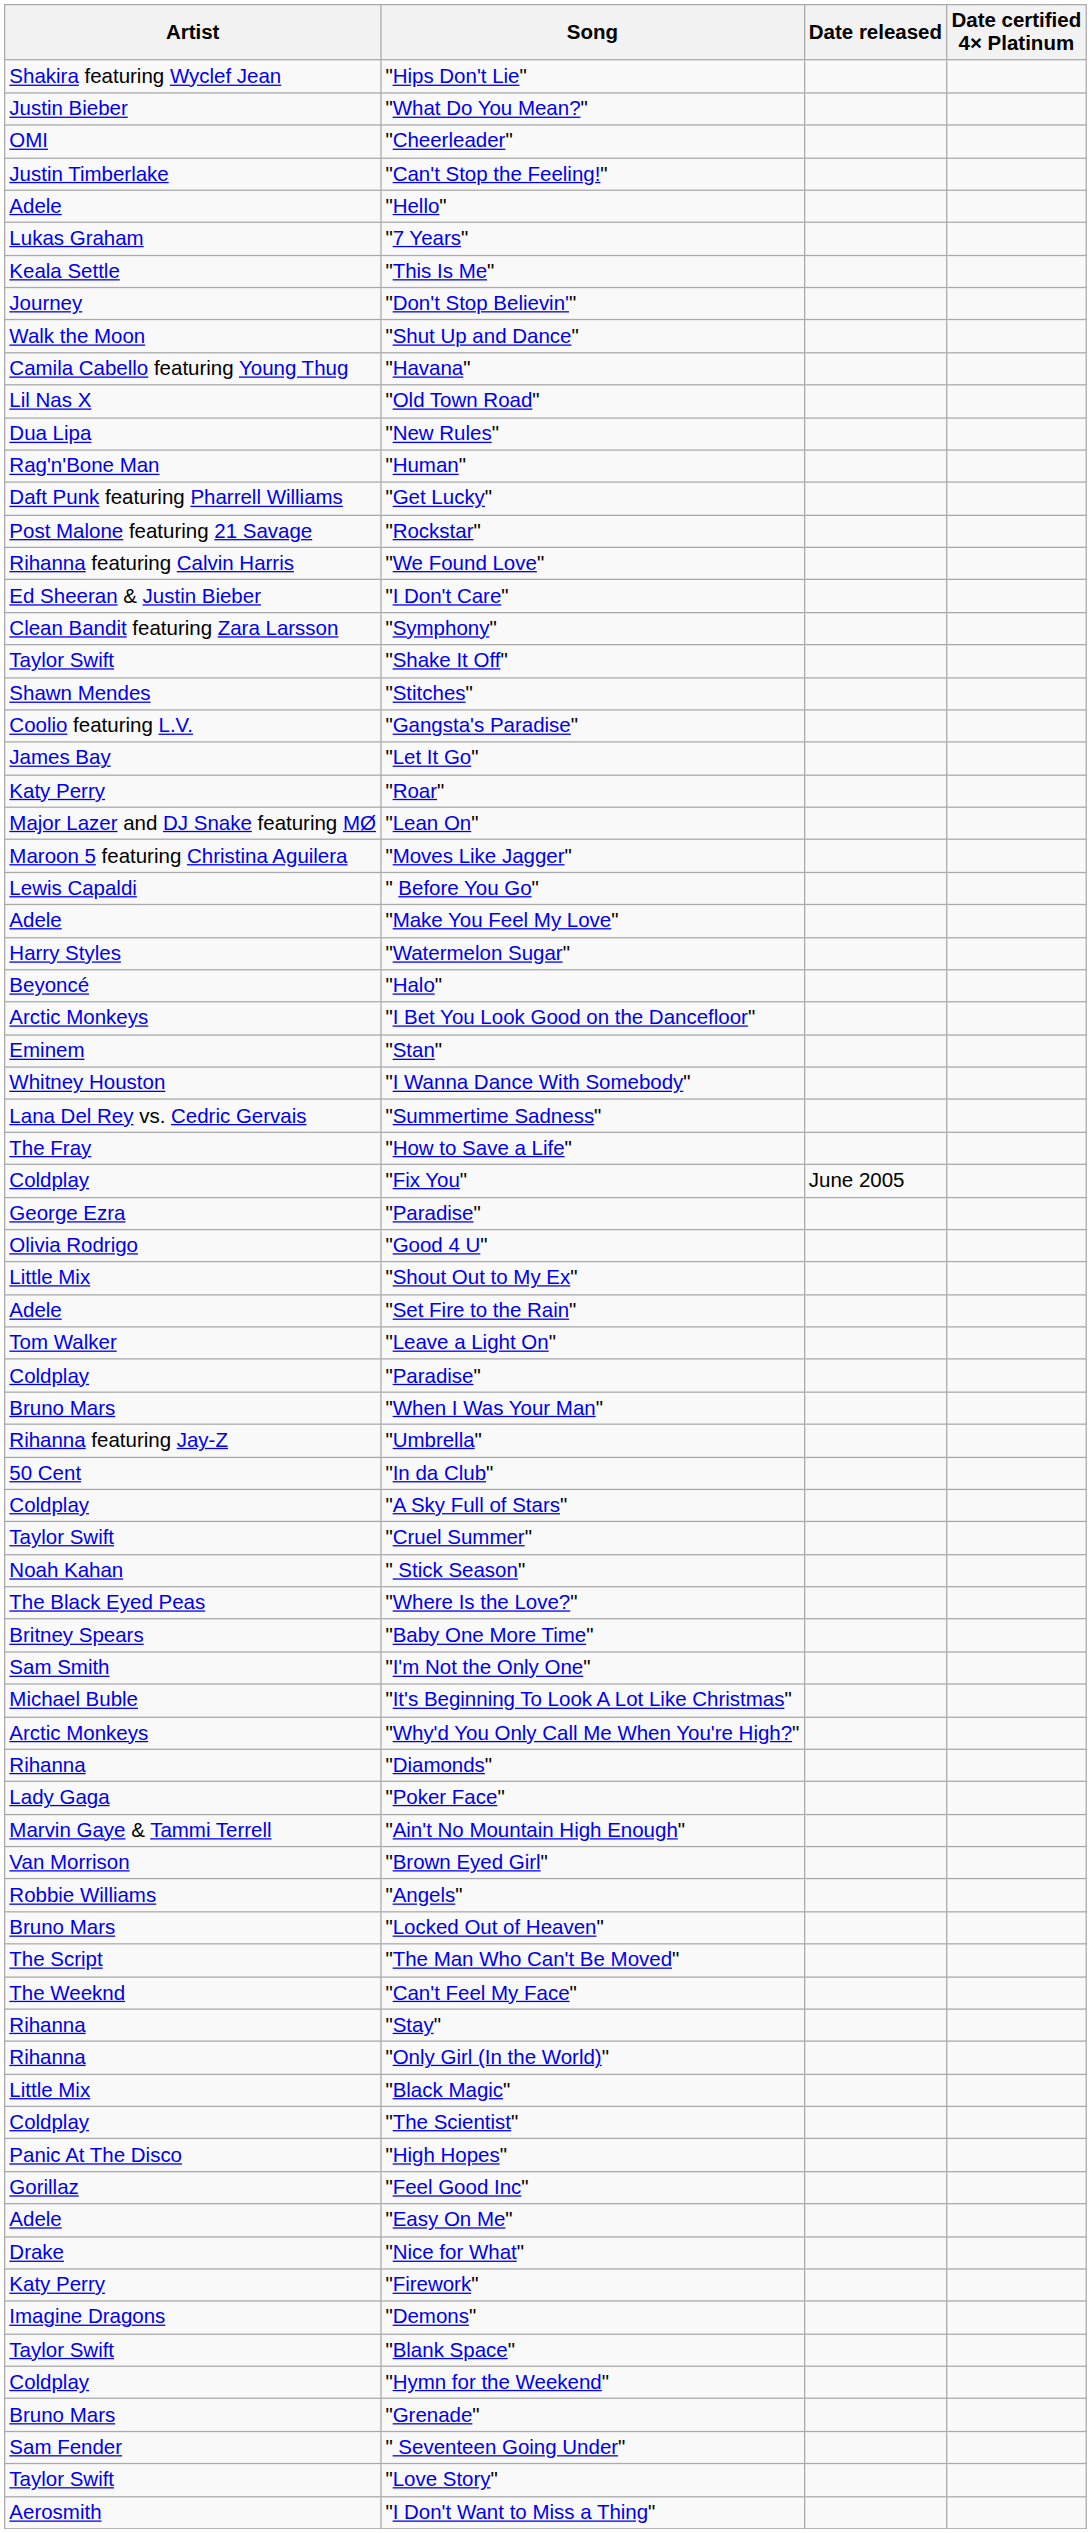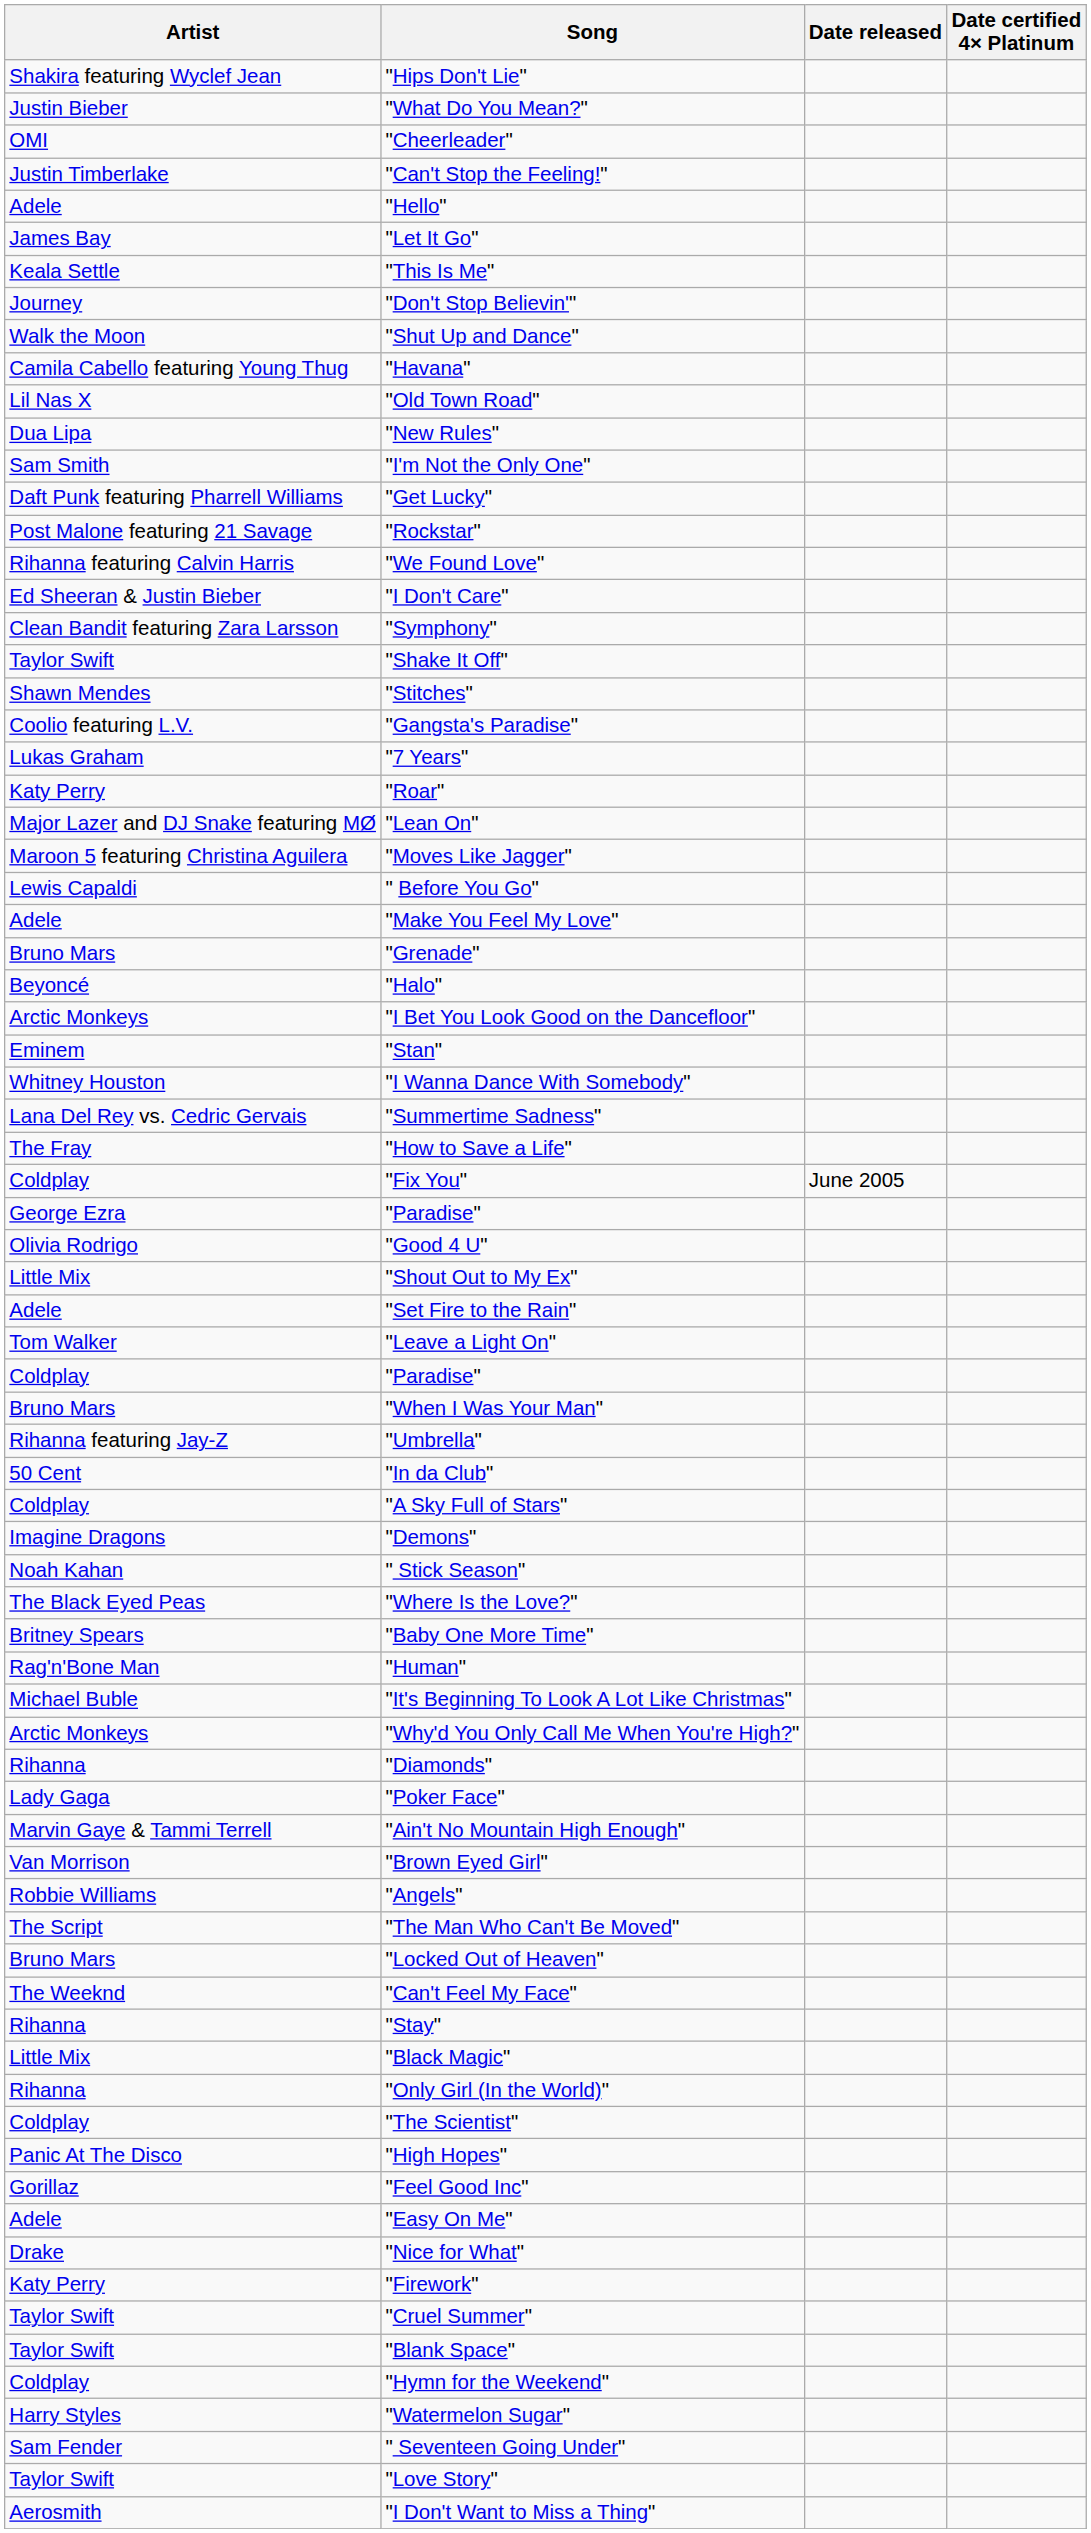rows swapped: "7 Years" <-> "Let It Go"
rows swapped: "Human" <-> "I'm Not the Only One"
rows swapped: "Watermelon Sugar" <-> "Grenade"
rows swapped: "Demons" <-> "Cruel Summer"
rows swapped: "Locked Out of Heaven" <-> "The Man Who Can't Be Moved"
rows swapped: "Black Magic" <-> "Only Girl (In the World)"
